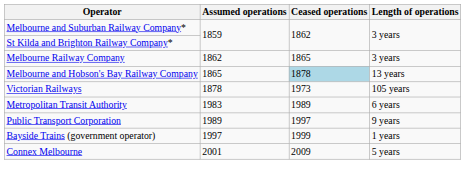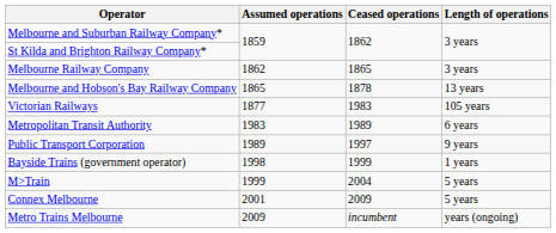Melbourne and Hobson's Bay Railway Company | Ceased operations: lightblue background -> no background
Victorian Railways | Assumed operations: 1878 -> 1877
Victorian Railways | Ceased operations: 1973 -> 1983
Bayside Trains (government operator) | Assumed operations: 1997 -> 1998
+ row: M>Train | 1999 | 2004 | 5 years
+ row: Metro Trains Melbourne | 2009 | incumbent | years (ongoing)
